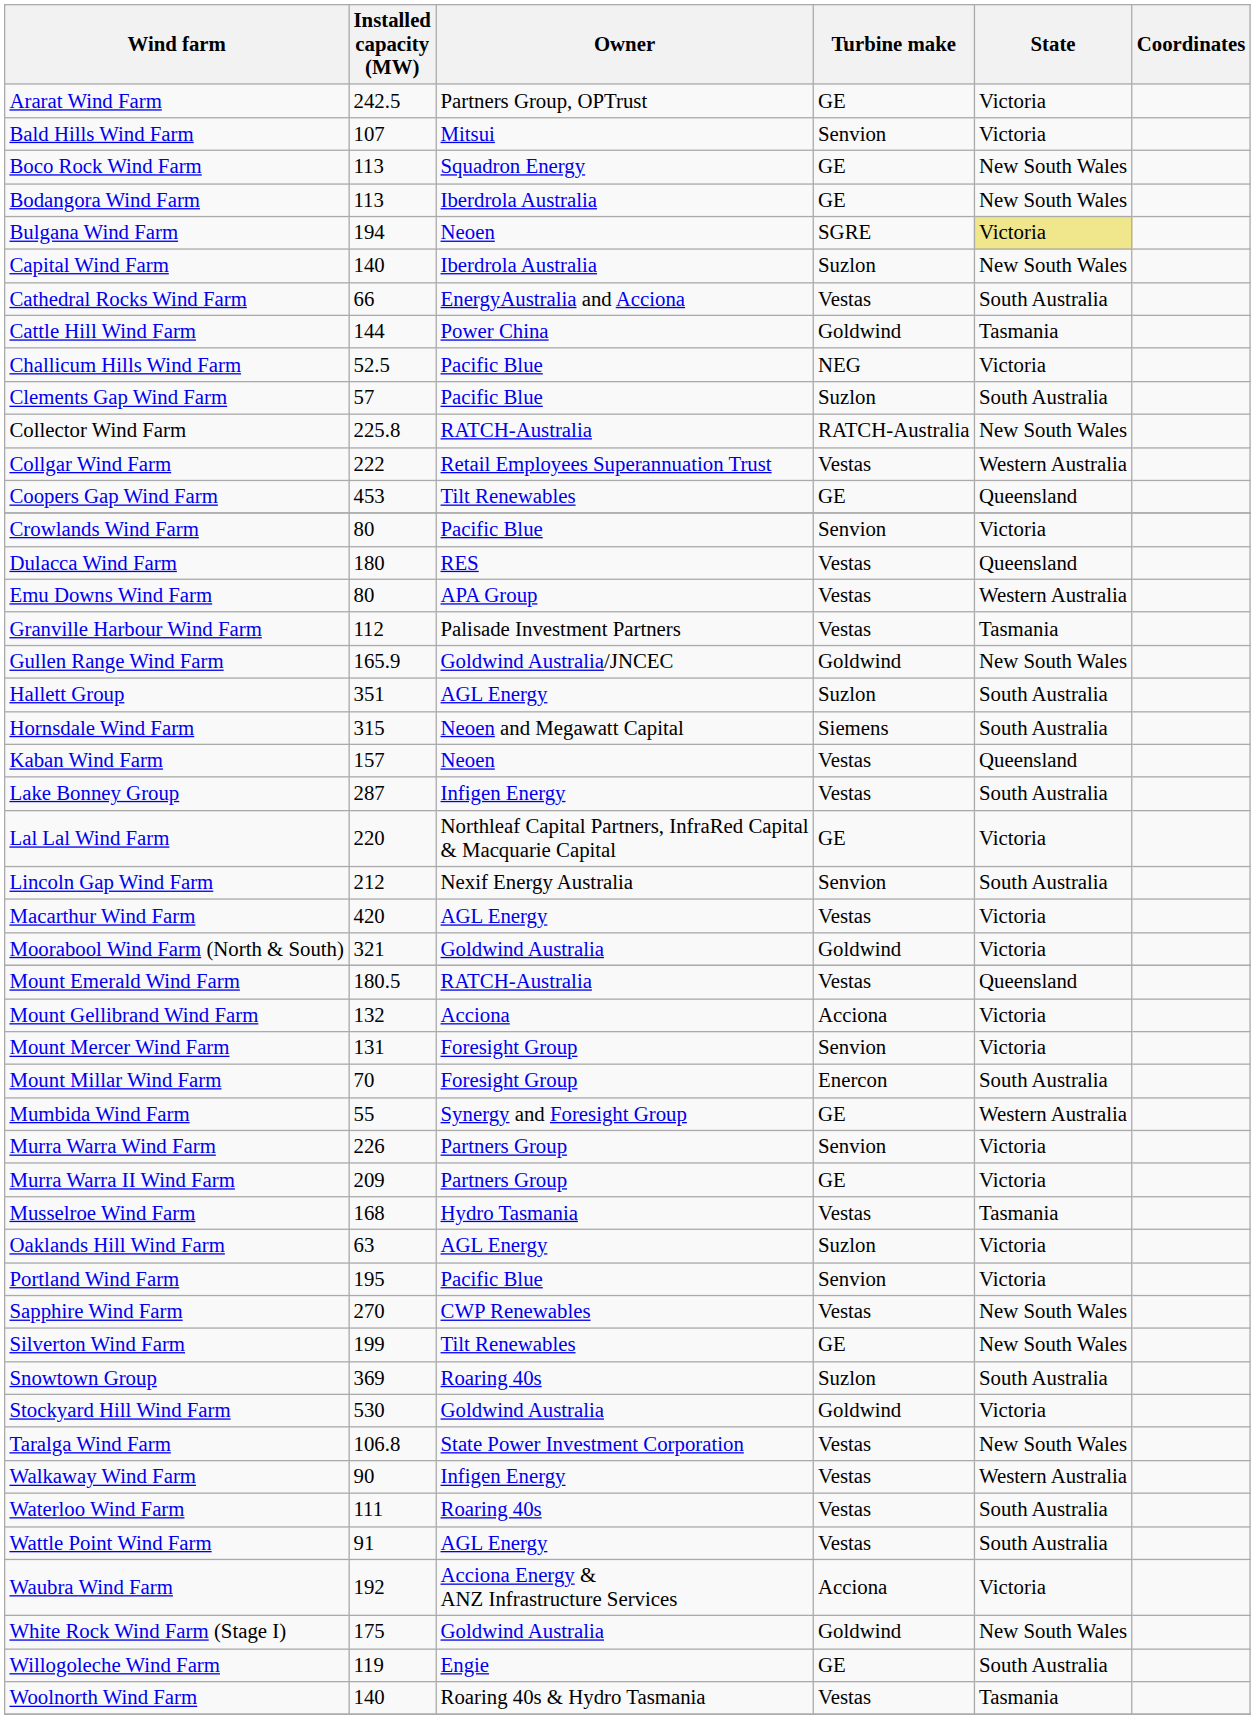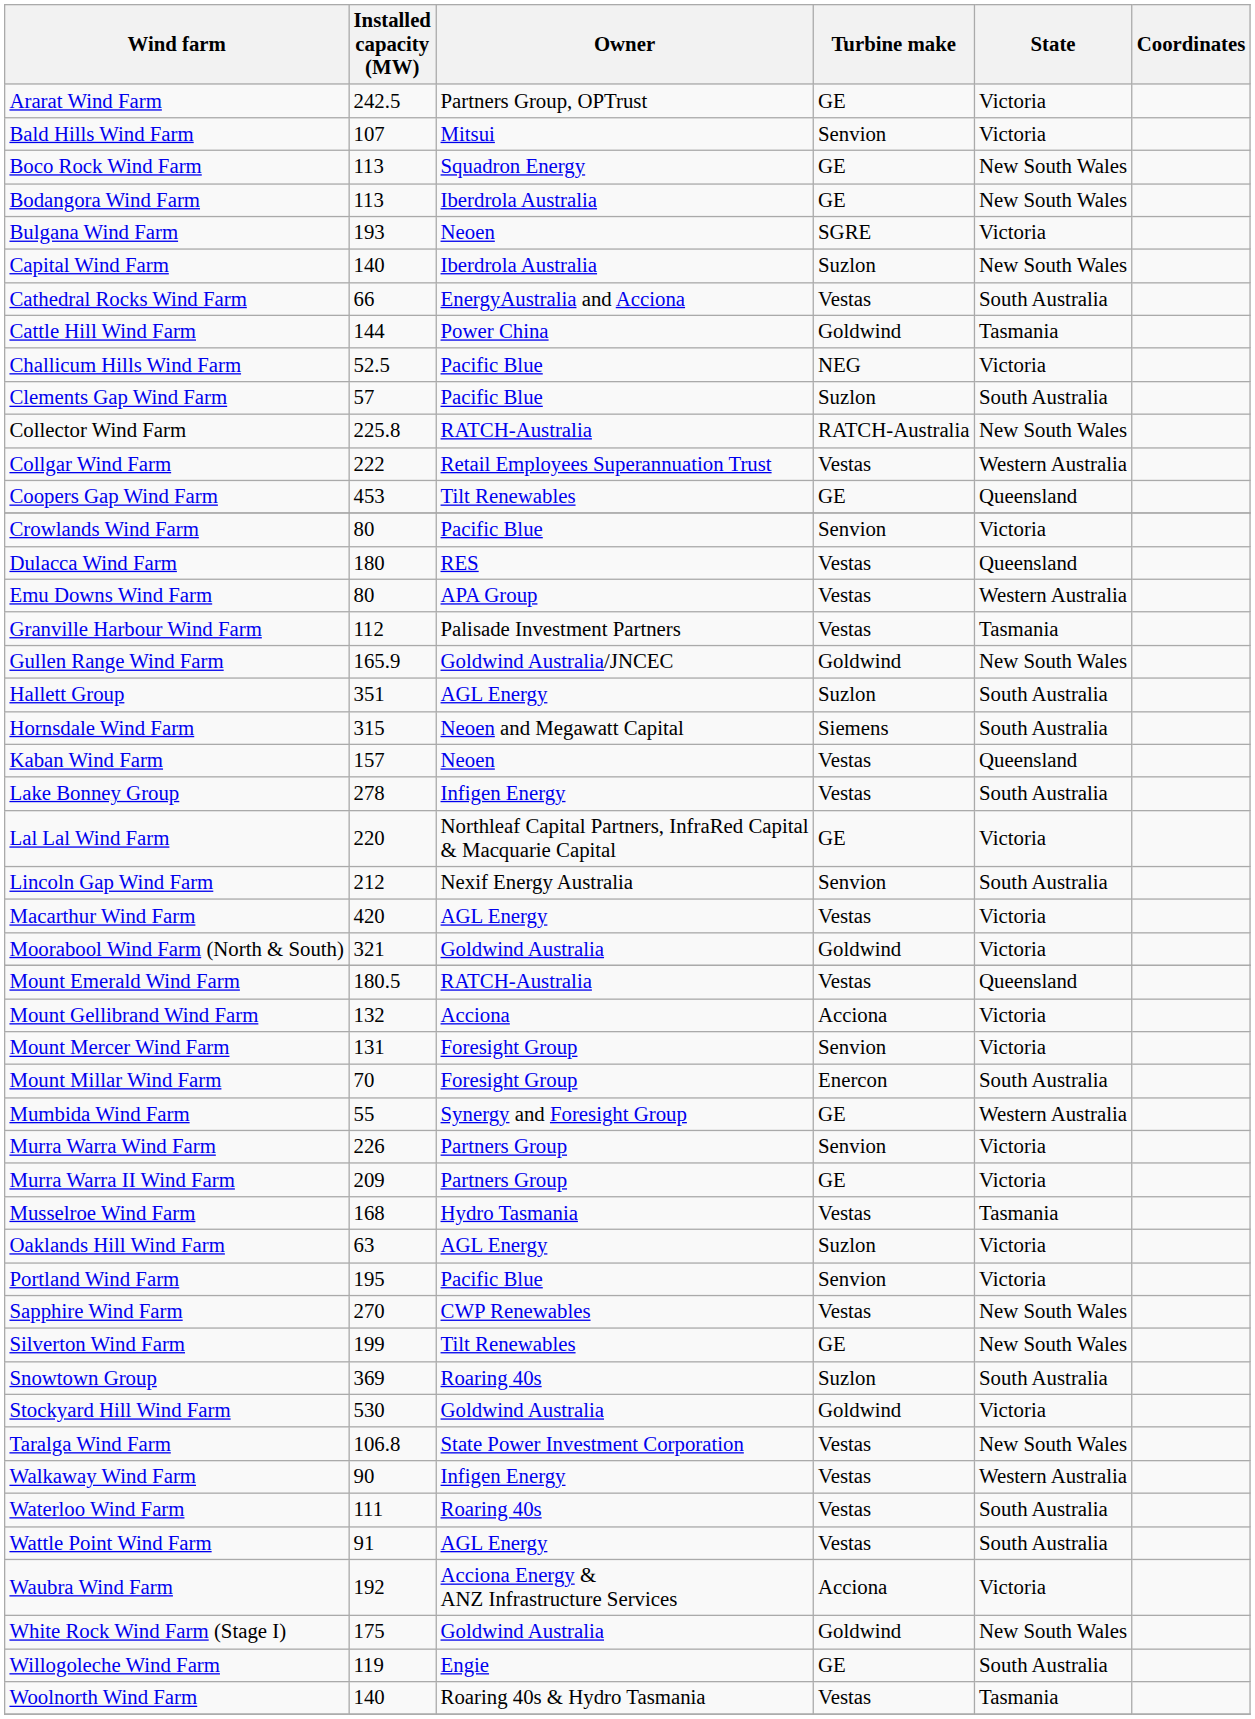Bulgana Wind Farm | Installed capacity (MW): 194 -> 193
Bulgana Wind Farm | State: khaki background -> no background
Lake Bonney Group | Installed capacity (MW): 287 -> 278
